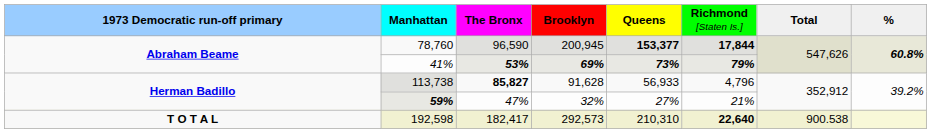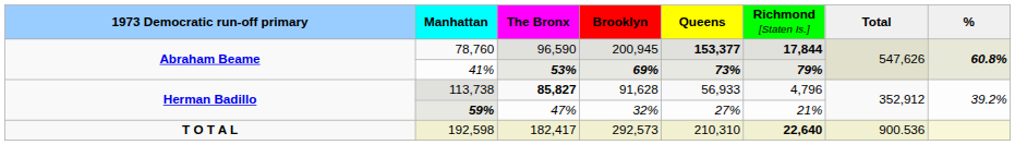192,598 | column 7: 900.538 -> 900.536
